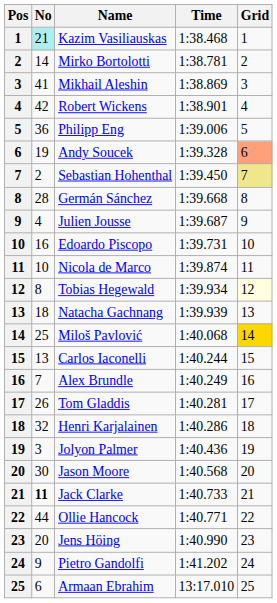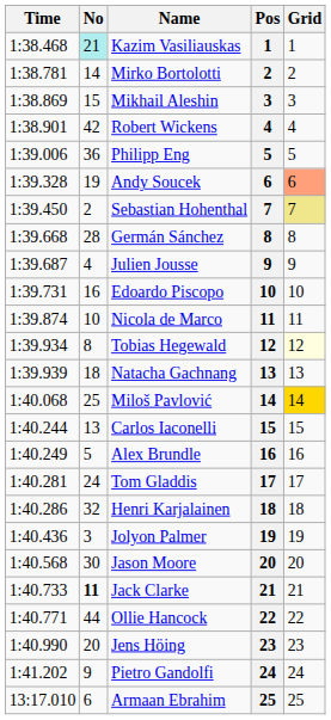columns swapped: Pos <-> Time
Mikhail Aleshin | No: 41 -> 15
Alex Brundle | No: 7 -> 5
Tom Gladdis | No: 26 -> 24
